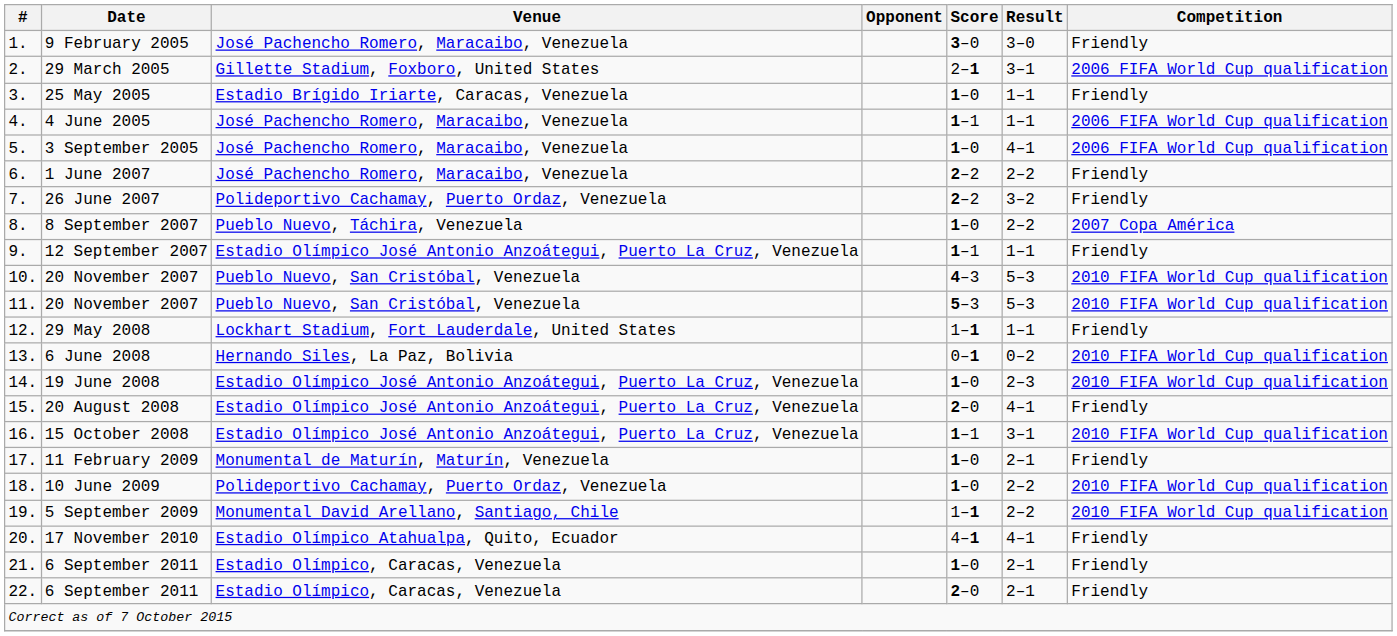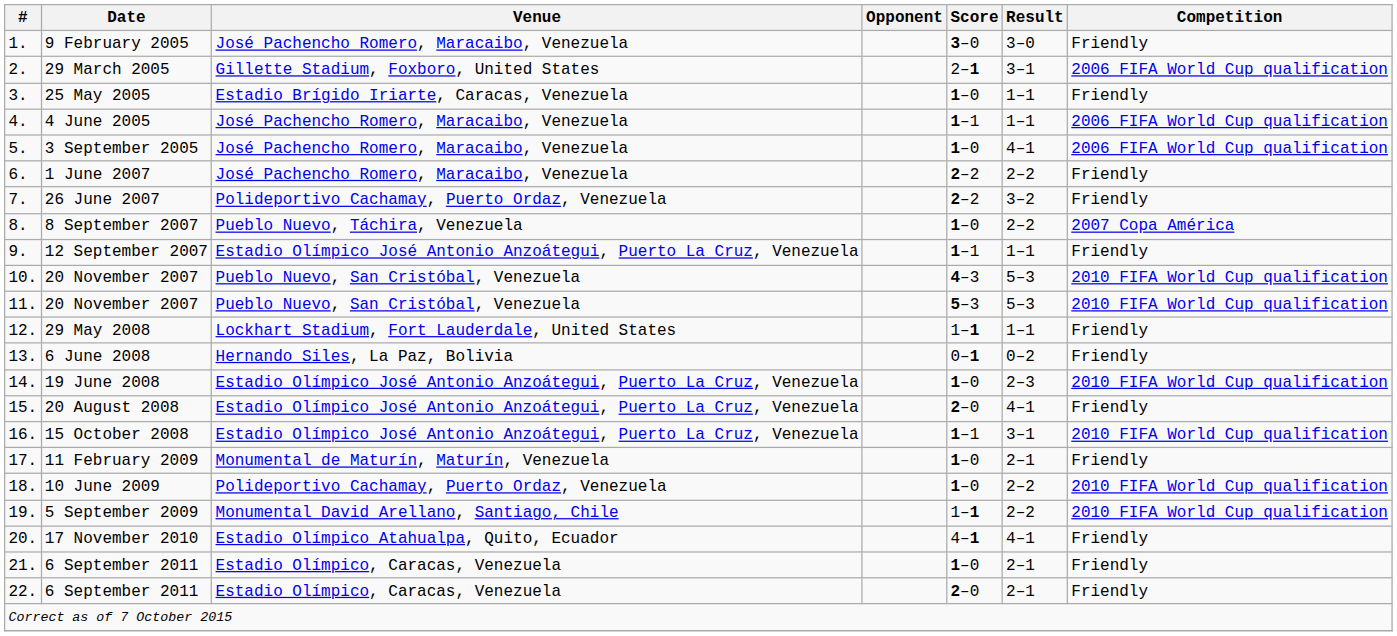6 June 2008 | Competition: 2010 FIFA World Cup qualification -> Friendly
